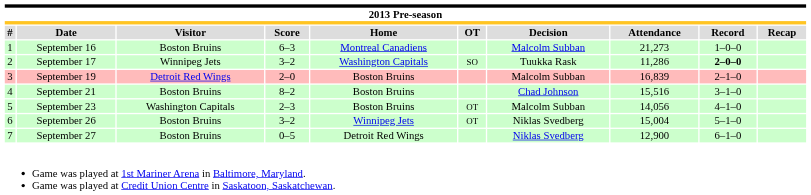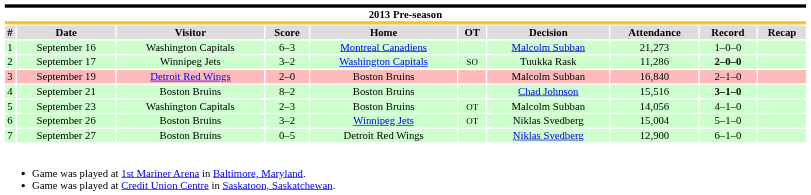September 16 | Visitor: Boston Bruins -> Washington Capitals
September 19 | Attendance: 16,839 -> 16,840
September 21 | Record: normal -> bold
